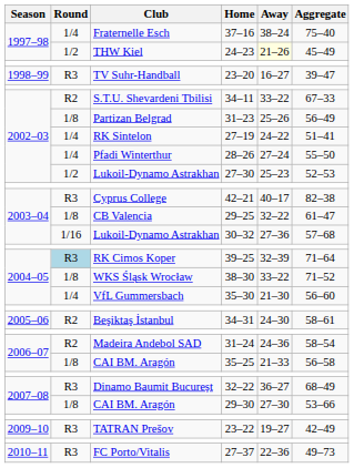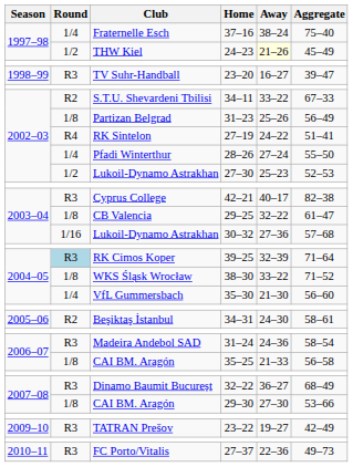27–19 | Round: 1/4 -> R4
31–24 | Round: R2 -> R3
